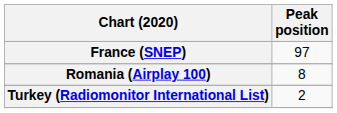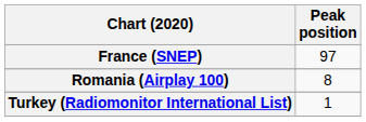Turkey (Radiomonitor International List) | Peak position: 2 -> 1
